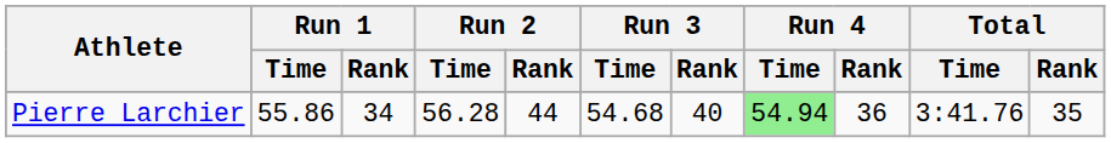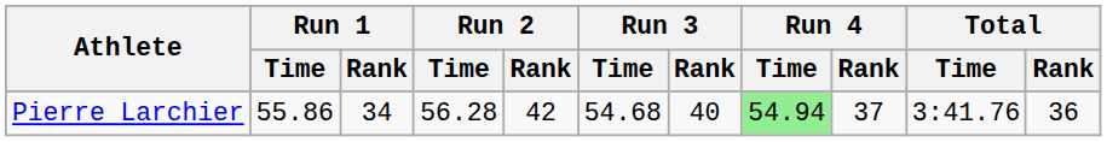Pierre Larchier | Run 2 / Rank: 44 -> 42
Pierre Larchier | Run 4 / Rank: 36 -> 37
Pierre Larchier | Total / Rank: 35 -> 36
